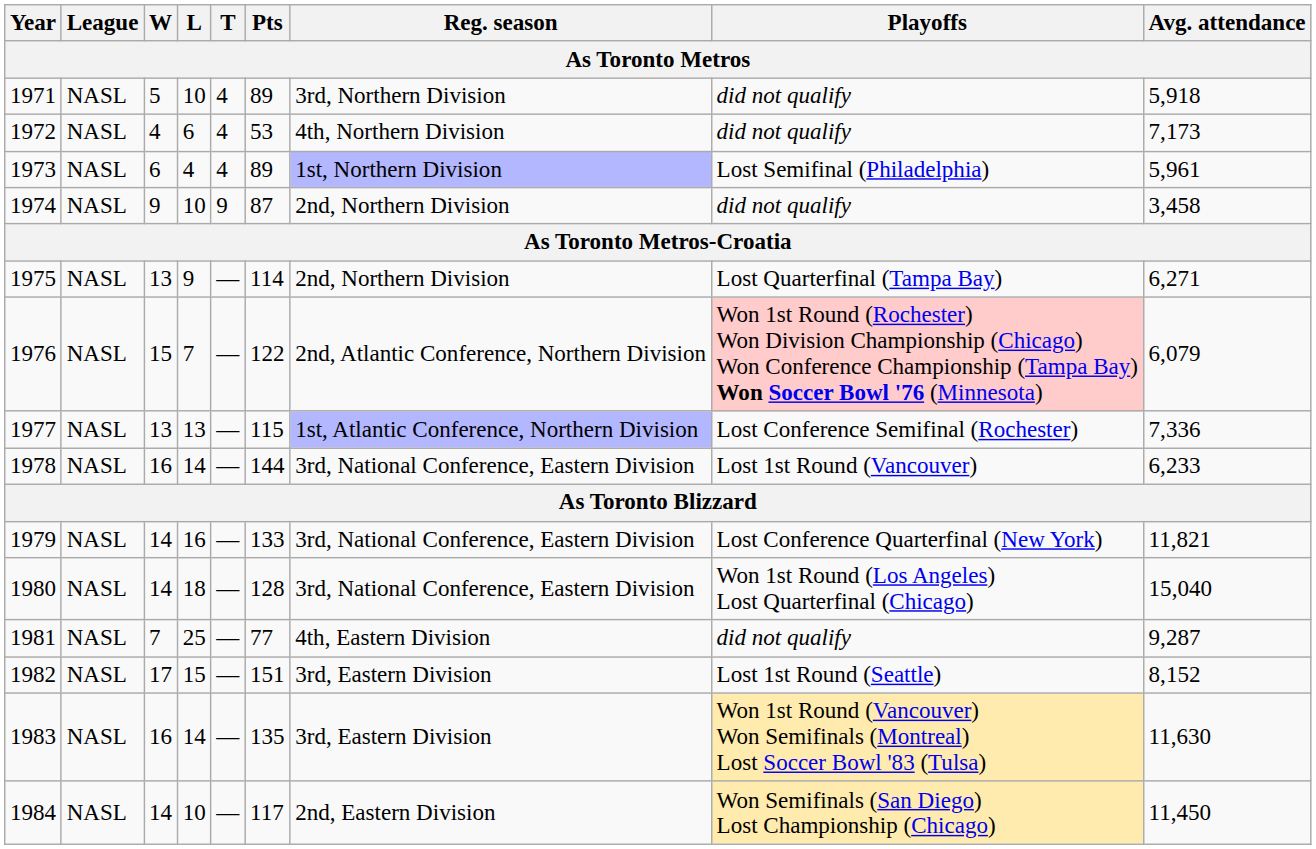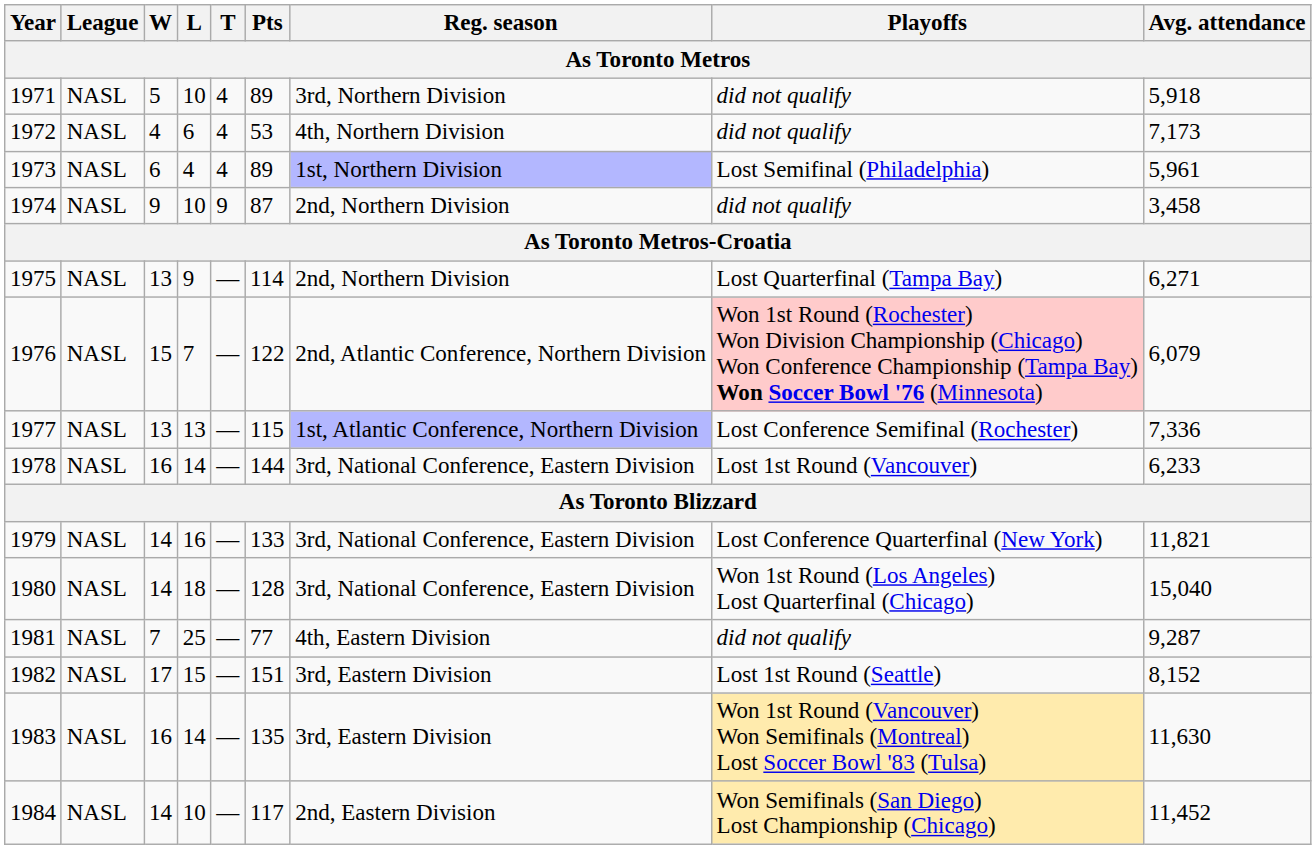1984 | Avg. attendance: 11,450 -> 11,452
